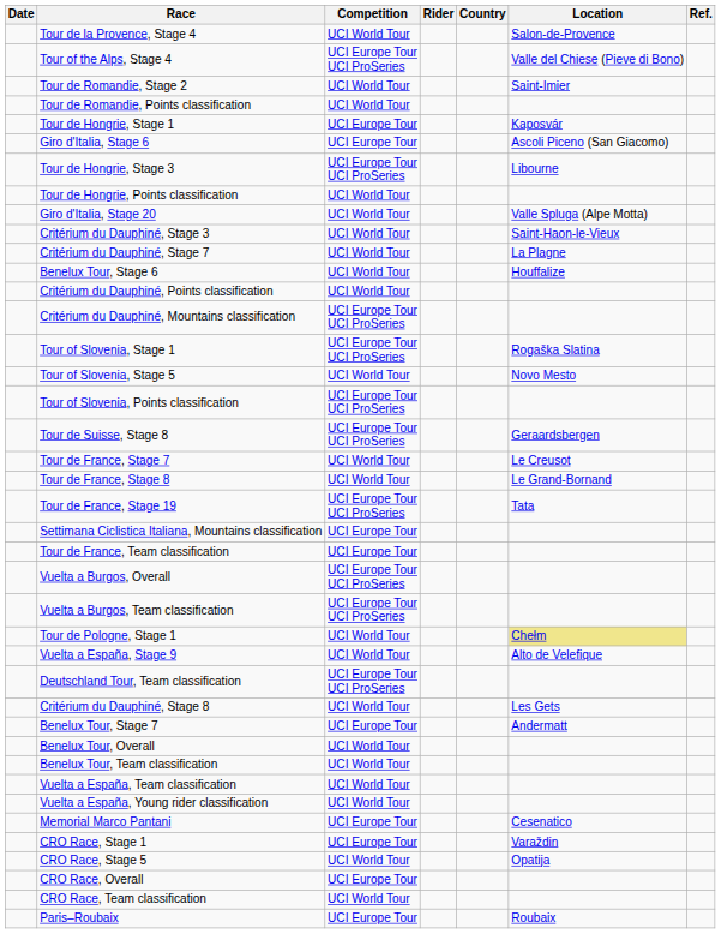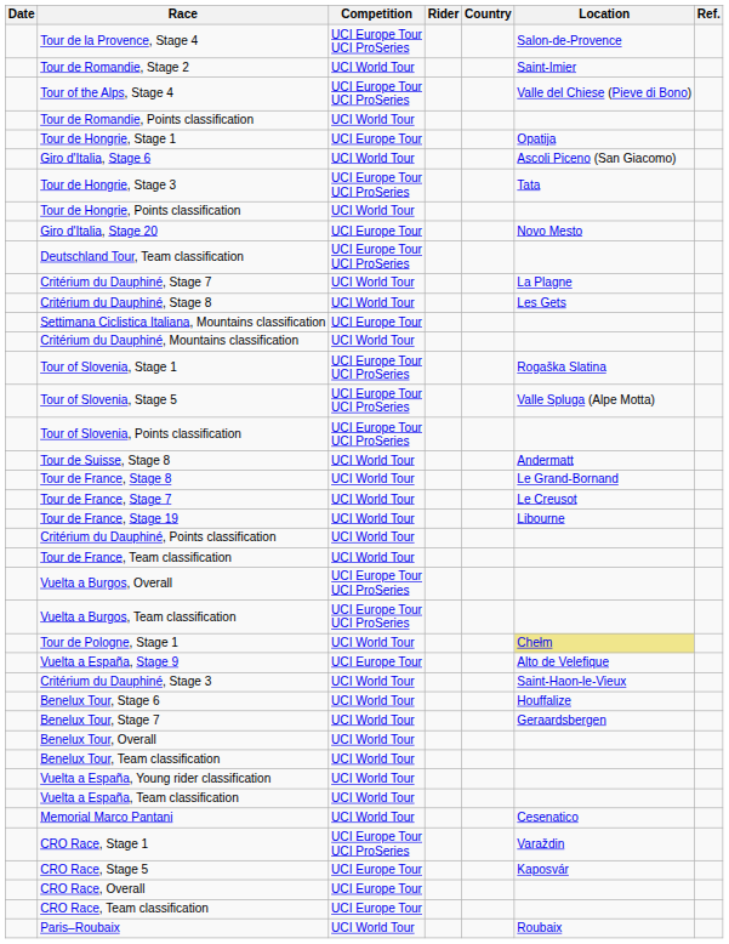Tour de la Provence, Stage 4 | Competition: UCI World Tour -> UCI Europe Tour UCI ProSeries
rows swapped: Tour of the Alps, Stage 4 <-> Tour de Romandie, Stage 2
Tour de Hongrie, Stage 1 | Location: Kaposvár -> Opatija
Giro d'Italia, Stage 6 | Competition: UCI Europe Tour -> UCI World Tour
Tour de Hongrie, Stage 3 | Location: Libourne -> Tata
Giro d'Italia, Stage 20 | Competition: UCI World Tour -> UCI Europe Tour
Giro d'Italia, Stage 20 | Location: Valle Spluga (Alpe Motta) -> Novo Mesto
rows swapped: Critérium du Dauphiné, Stage 3 <-> Deutschland Tour, Team classification
rows swapped: Critérium du Dauphiné, Stage 8 <-> Benelux Tour, Stage 6
rows swapped: Critérium du Dauphiné, Points classification <-> Settimana Ciclistica Italiana, Mountains classification
Critérium du Dauphiné, Mountains classification | Competition: UCI Europe Tour UCI ProSeries -> UCI World Tour
Tour of Slovenia, Stage 5 | Competition: UCI World Tour -> UCI Europe Tour UCI ProSeries
Tour of Slovenia, Stage 5 | Location: Novo Mesto -> Valle Spluga (Alpe Motta)
Tour de Suisse, Stage 8 | Competition: UCI Europe Tour UCI ProSeries -> UCI World Tour
Tour de Suisse, Stage 8 | Location: Geraardsbergen -> Andermatt
rows swapped: Tour de France, Stage 7 <-> Tour de France, Stage 8
Tour de France, Stage 19 | Competition: UCI Europe Tour UCI ProSeries -> UCI World Tour
Tour de France, Stage 19 | Location: Tata -> Libourne
Tour de France, Team classification | Competition: UCI Europe Tour -> UCI World Tour
Vuelta a España, Stage 9 | Competition: UCI World Tour -> UCI Europe Tour
Benelux Tour, Stage 7 | Competition: UCI Europe Tour -> UCI World Tour
Benelux Tour, Stage 7 | Location: Andermatt -> Geraardsbergen
rows swapped: Vuelta a España, Young rider classification <-> Vuelta a España, Team classification
Memorial Marco Pantani | Competition: UCI Europe Tour -> UCI World Tour
CRO Race, Stage 1 | Competition: UCI Europe Tour -> UCI Europe Tour UCI ProSeries
CRO Race, Stage 5 | Competition: UCI World Tour -> UCI Europe Tour
CRO Race, Stage 5 | Location: Opatija -> Kaposvár
CRO Race, Team classification | Competition: UCI World Tour -> UCI Europe Tour
Paris–Roubaix | Competition: UCI Europe Tour -> UCI World Tour
